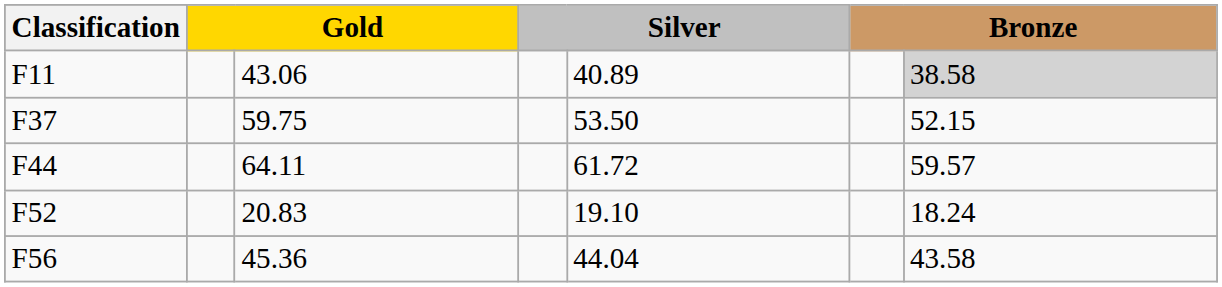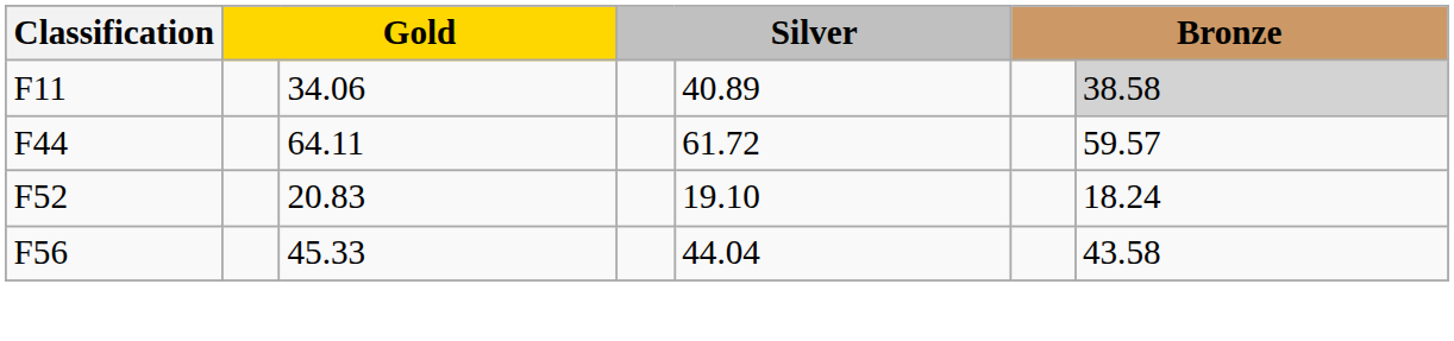F11 | column 3: 43.06 -> 34.06
- row: F37 | 59.75 | 53.50 | 52.15
F56 | column 3: 45.36 -> 45.33
